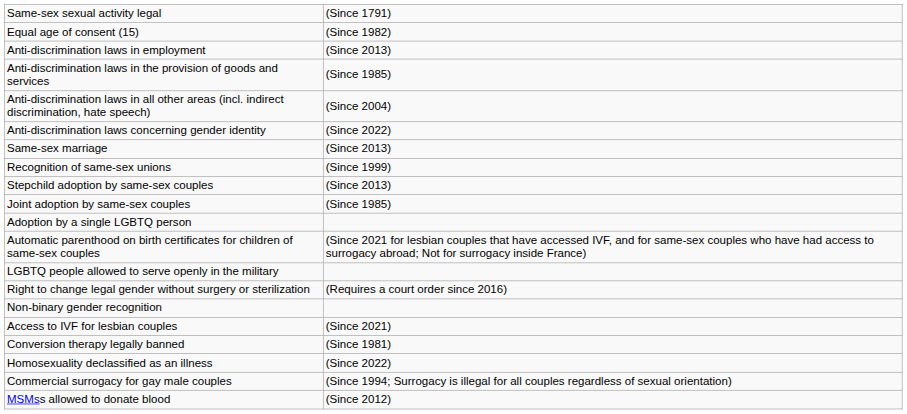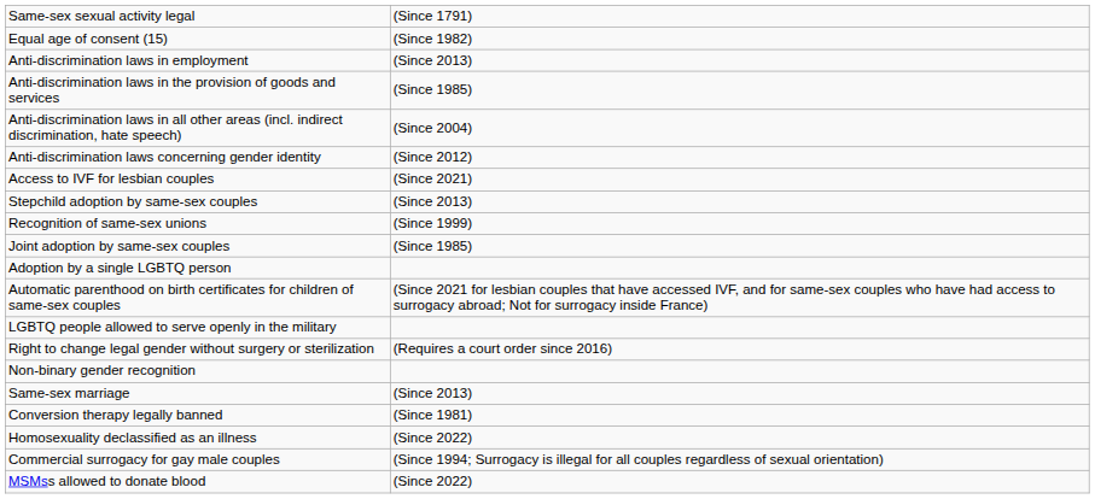Anti-discrimination laws concerning gender identity | column 2: (Since 2022) -> (Since 2012)
rows swapped: Same-sex marriage <-> Access to IVF for lesbian couples
rows swapped: Recognition of same-sex unions <-> Stepchild adoption by same-sex couples
MSMss allowed to donate blood | column 2: (Since 2012) -> (Since 2022)
